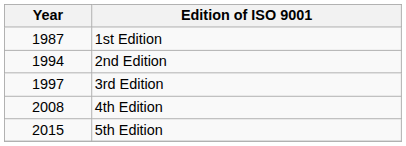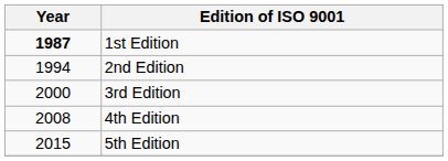1st Edition | Year: normal -> bold
3rd Edition | Year: 1997 -> 2000
